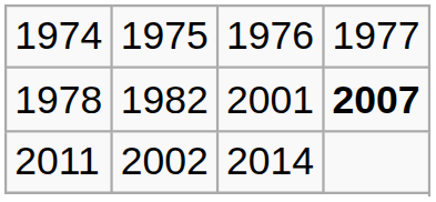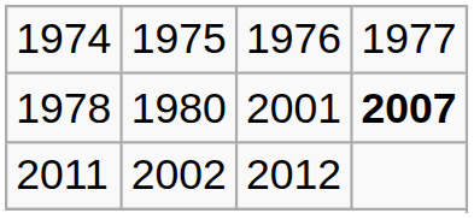1978 | column 2: 1982 -> 1980
2011 | column 3: 2014 -> 2012
